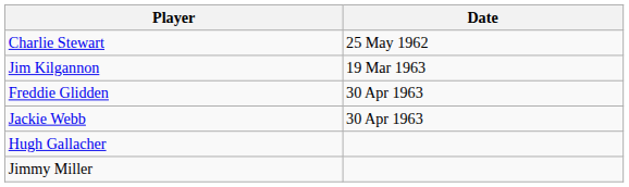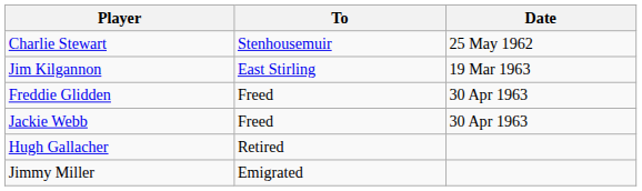+ column: To | Stenhousemuir | East Stirling | Freed | Freed | Retired | Emigrated
